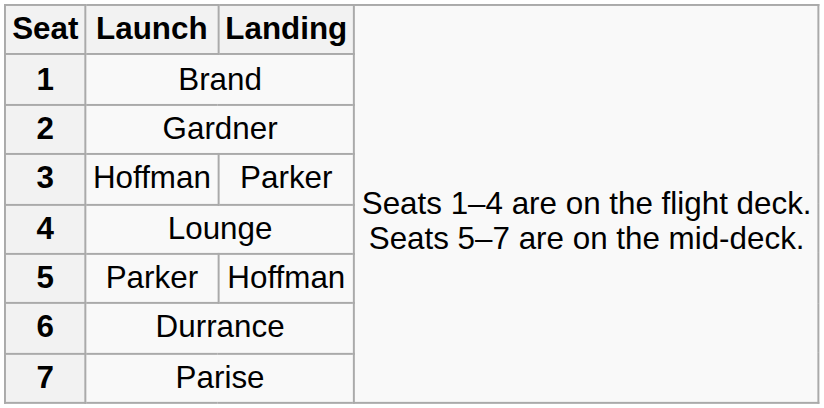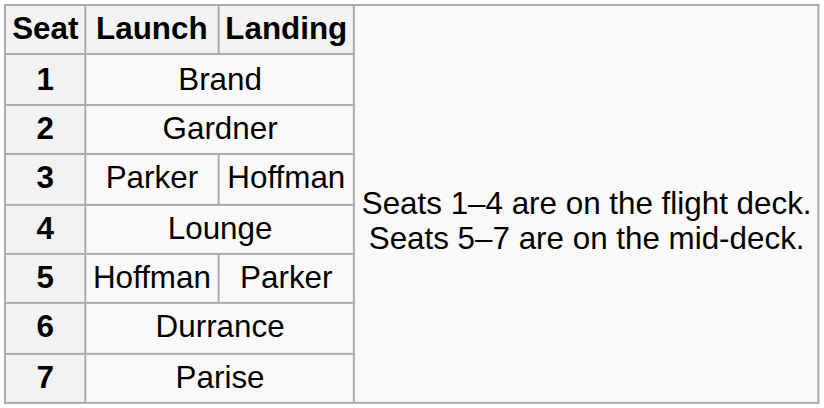3 | column 2: Hoffman -> Parker
3 | column 3: Parker -> Hoffman
5 | column 2: Parker -> Hoffman
5 | column 3: Hoffman -> Parker
